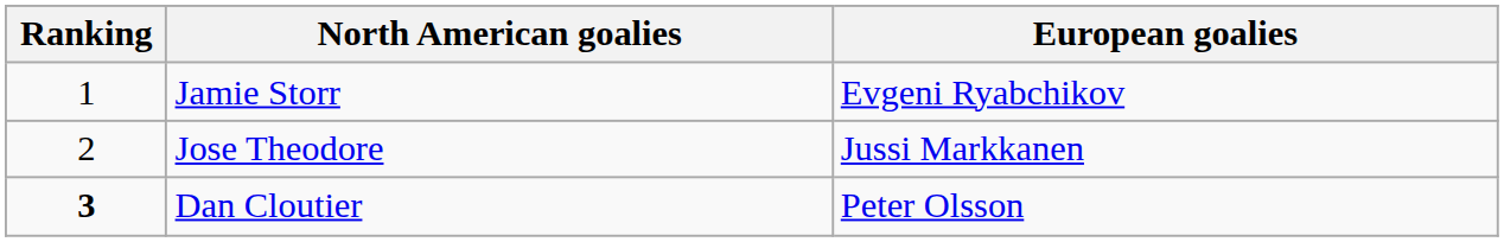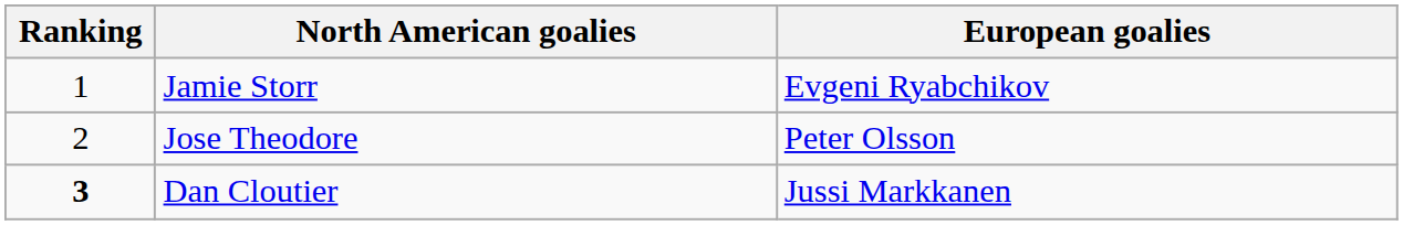Jose Theodore | European goalies: Jussi Markkanen -> Peter Olsson
Dan Cloutier | European goalies: Peter Olsson -> Jussi Markkanen
